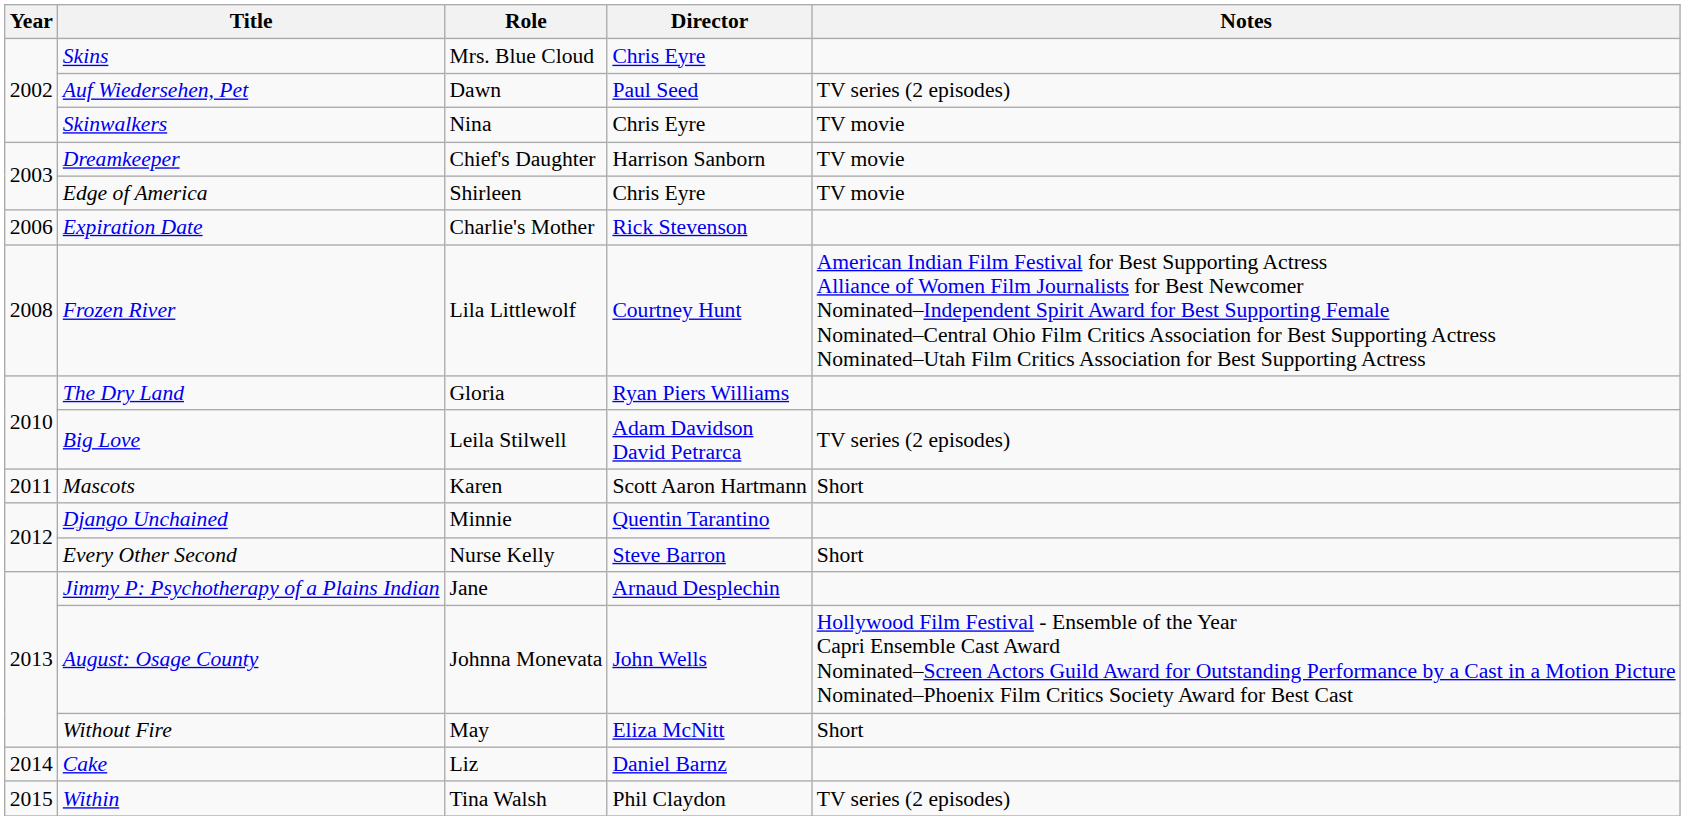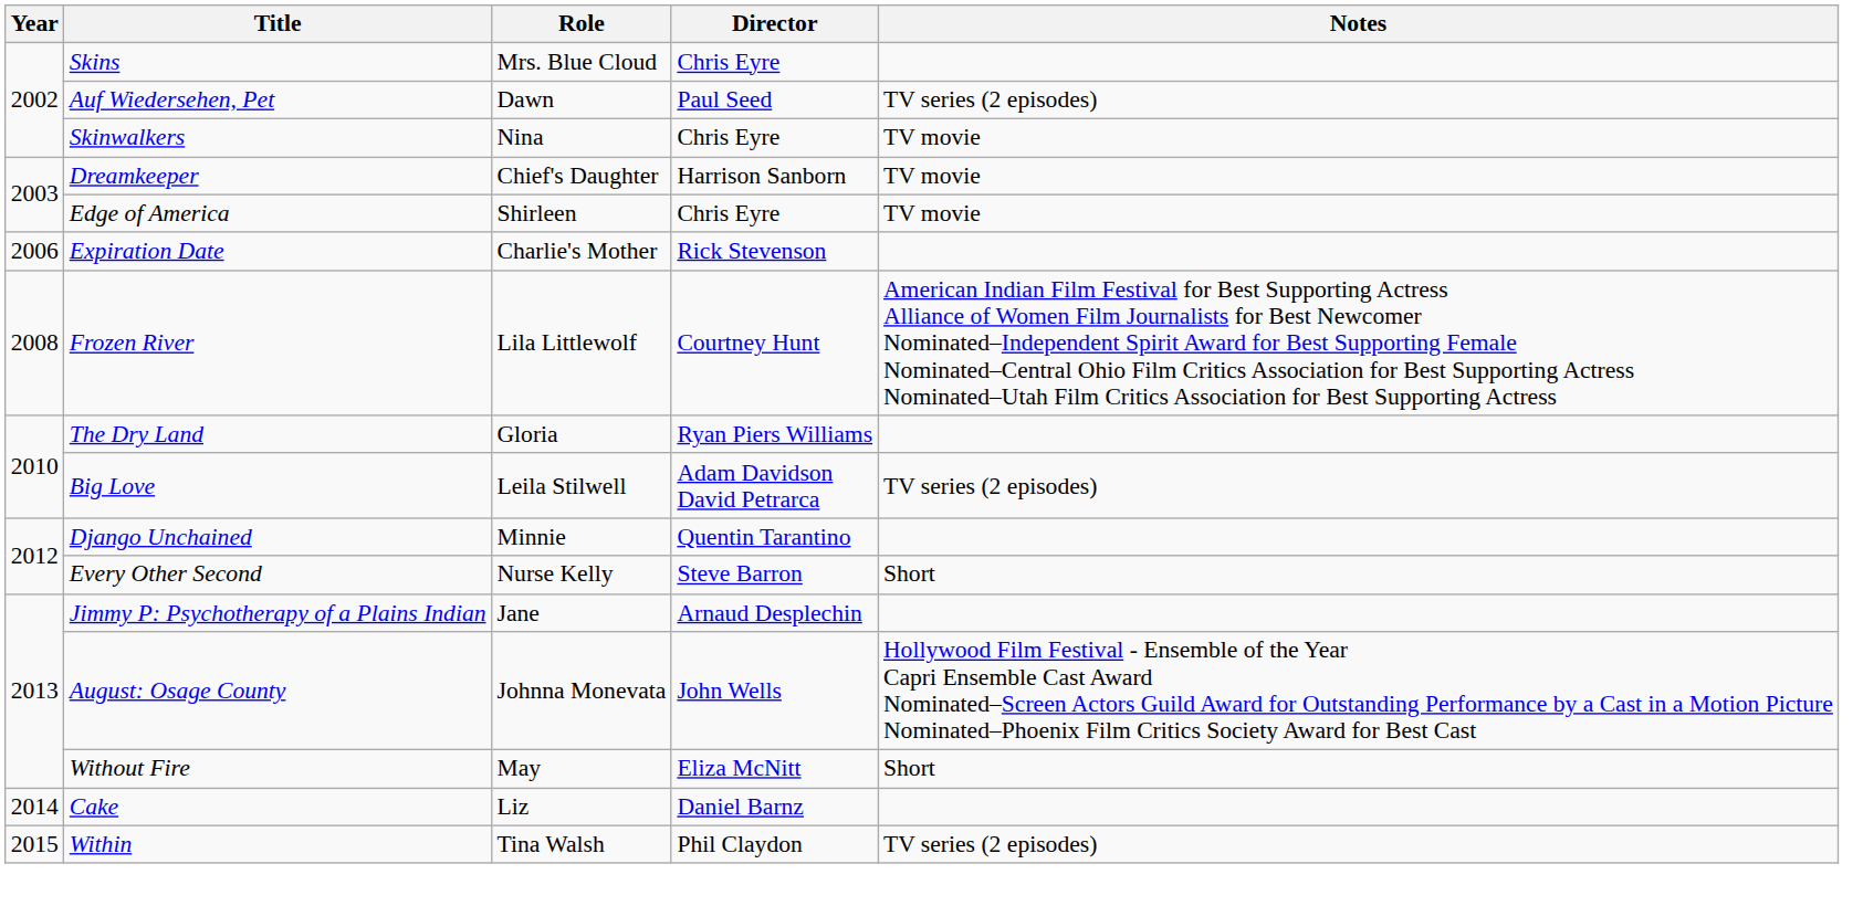- row: 2011 | Mascots | Karen | Scott Aaron Hartmann | Short
